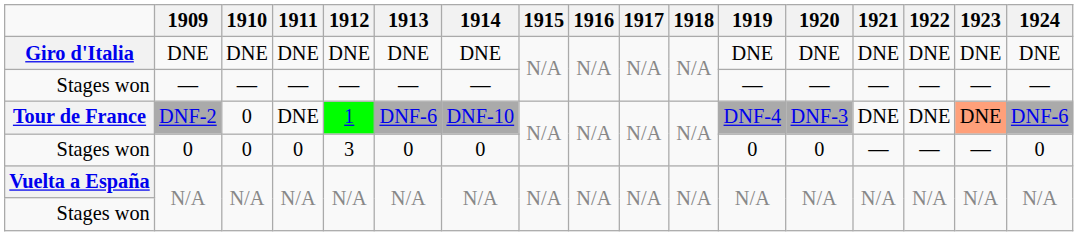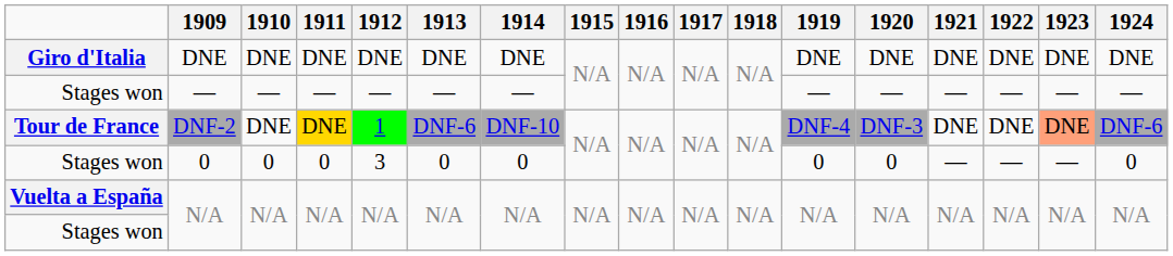DNF-2 | 1910: 0 -> DNE
DNF-2 | 1911: no background -> gold background
